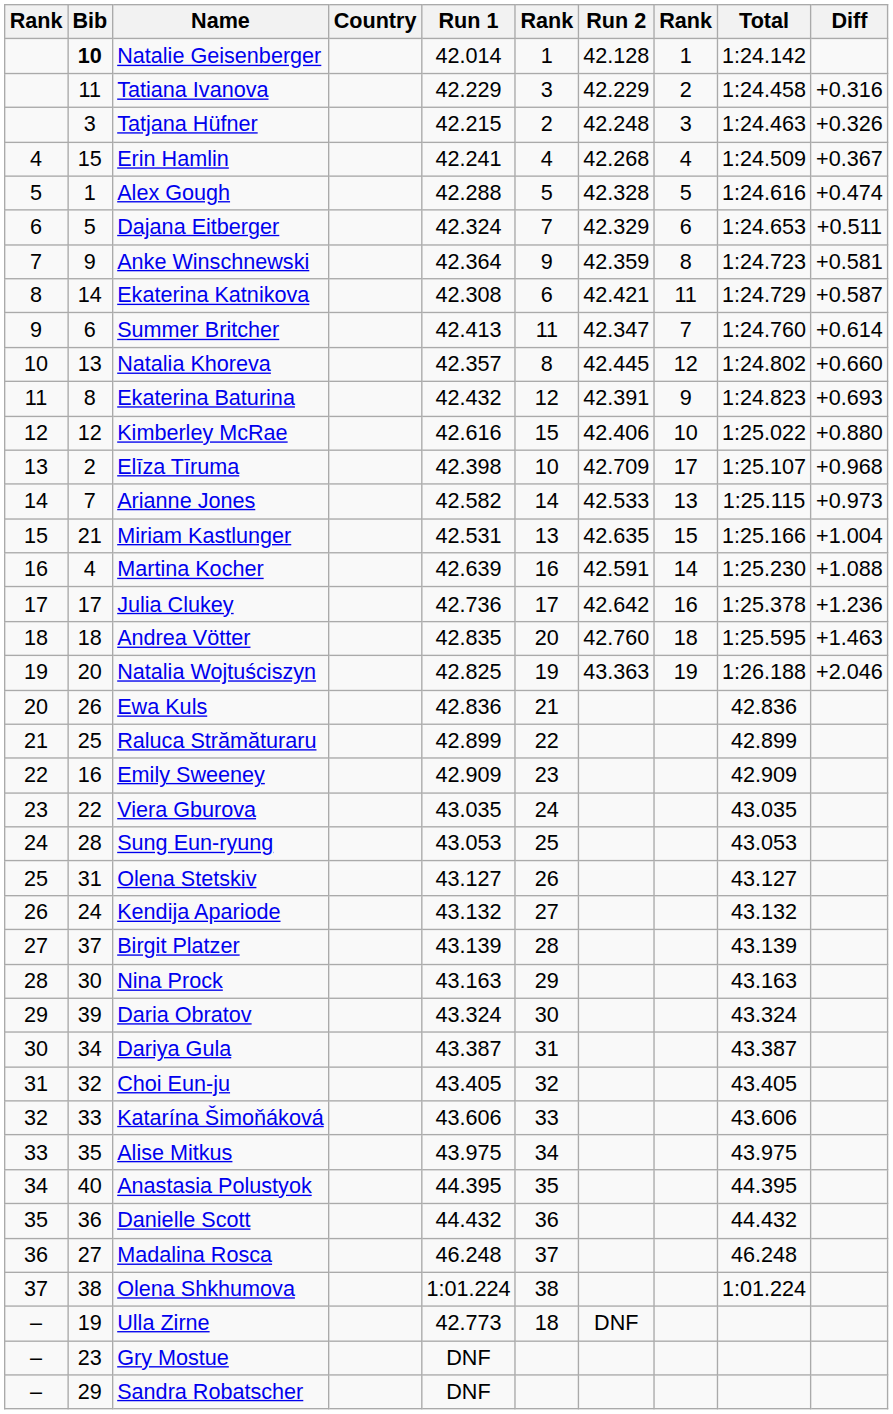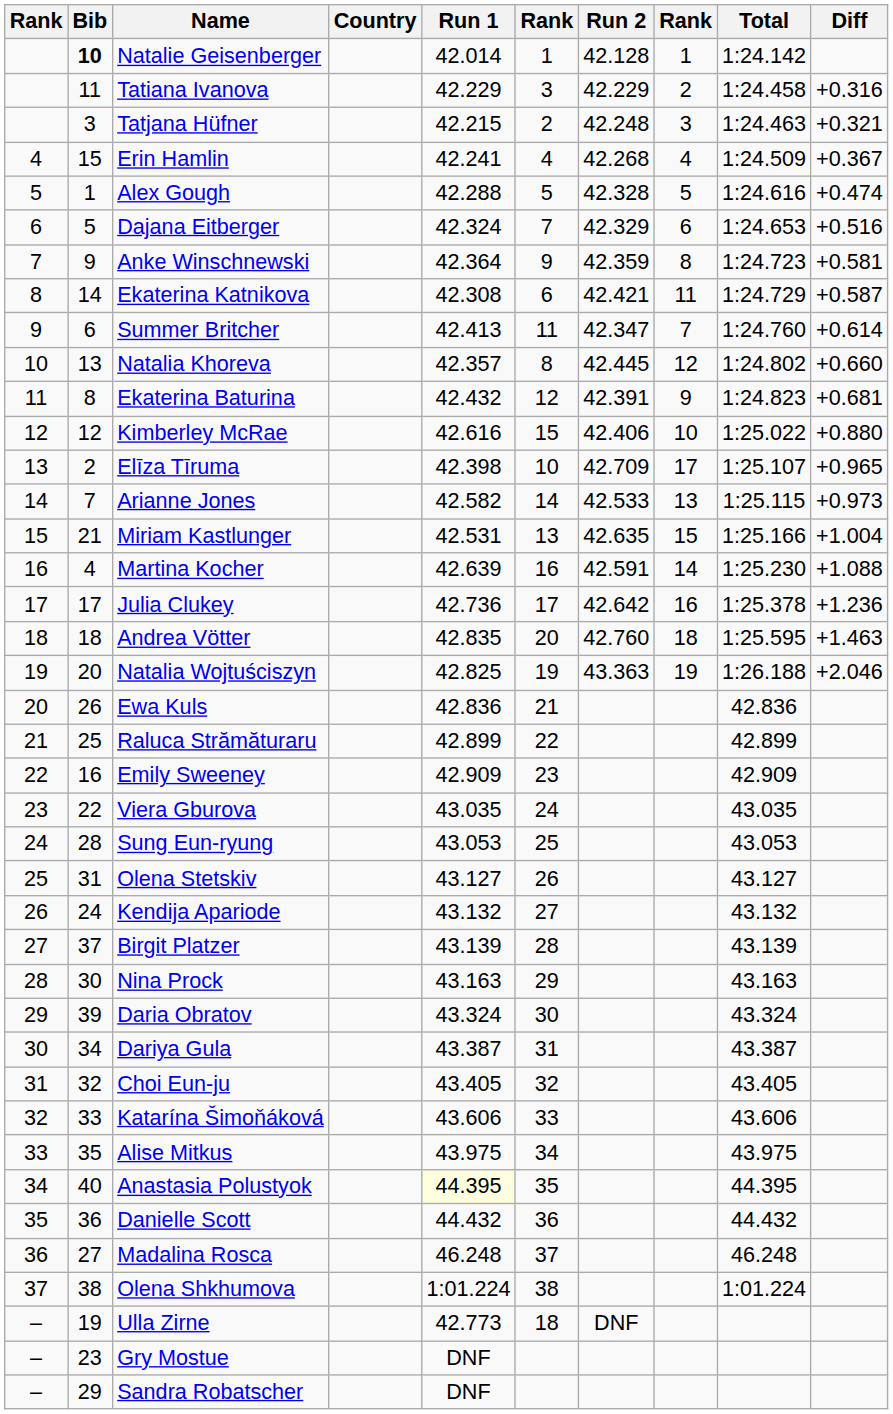Tatjana Hüfner | Diff: +0.326 -> +0.321
Dajana Eitberger | Diff: +0.511 -> +0.516
Ekaterina Baturina | Diff: +0.693 -> +0.681
Elīza Tīruma | Diff: +0.968 -> +0.965
Anastasia Polustyok | Run 1: no background -> lightyellow background
